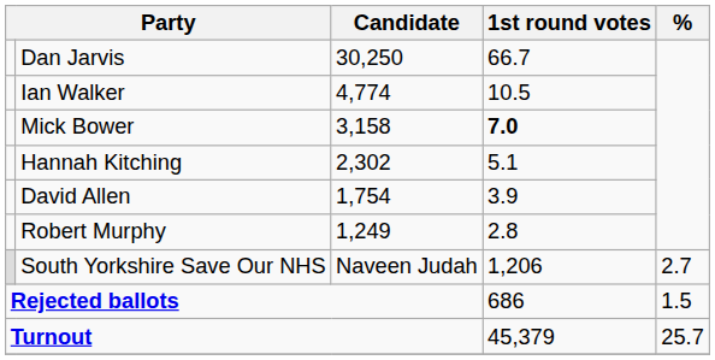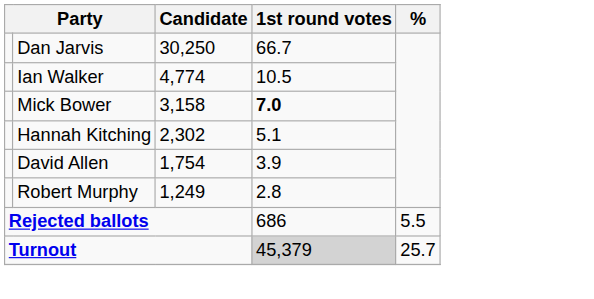- row: South Yorkshire Save Our NHS | Naveen Judah | 1,206 | 2.7
Rejected ballots | %: 1.5 -> 5.5
Turnout | 1st round votes: no background -> lightgrey background
